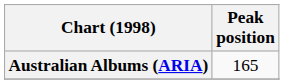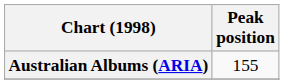Australian Albums (ARIA) | Peak position: 165 -> 155
